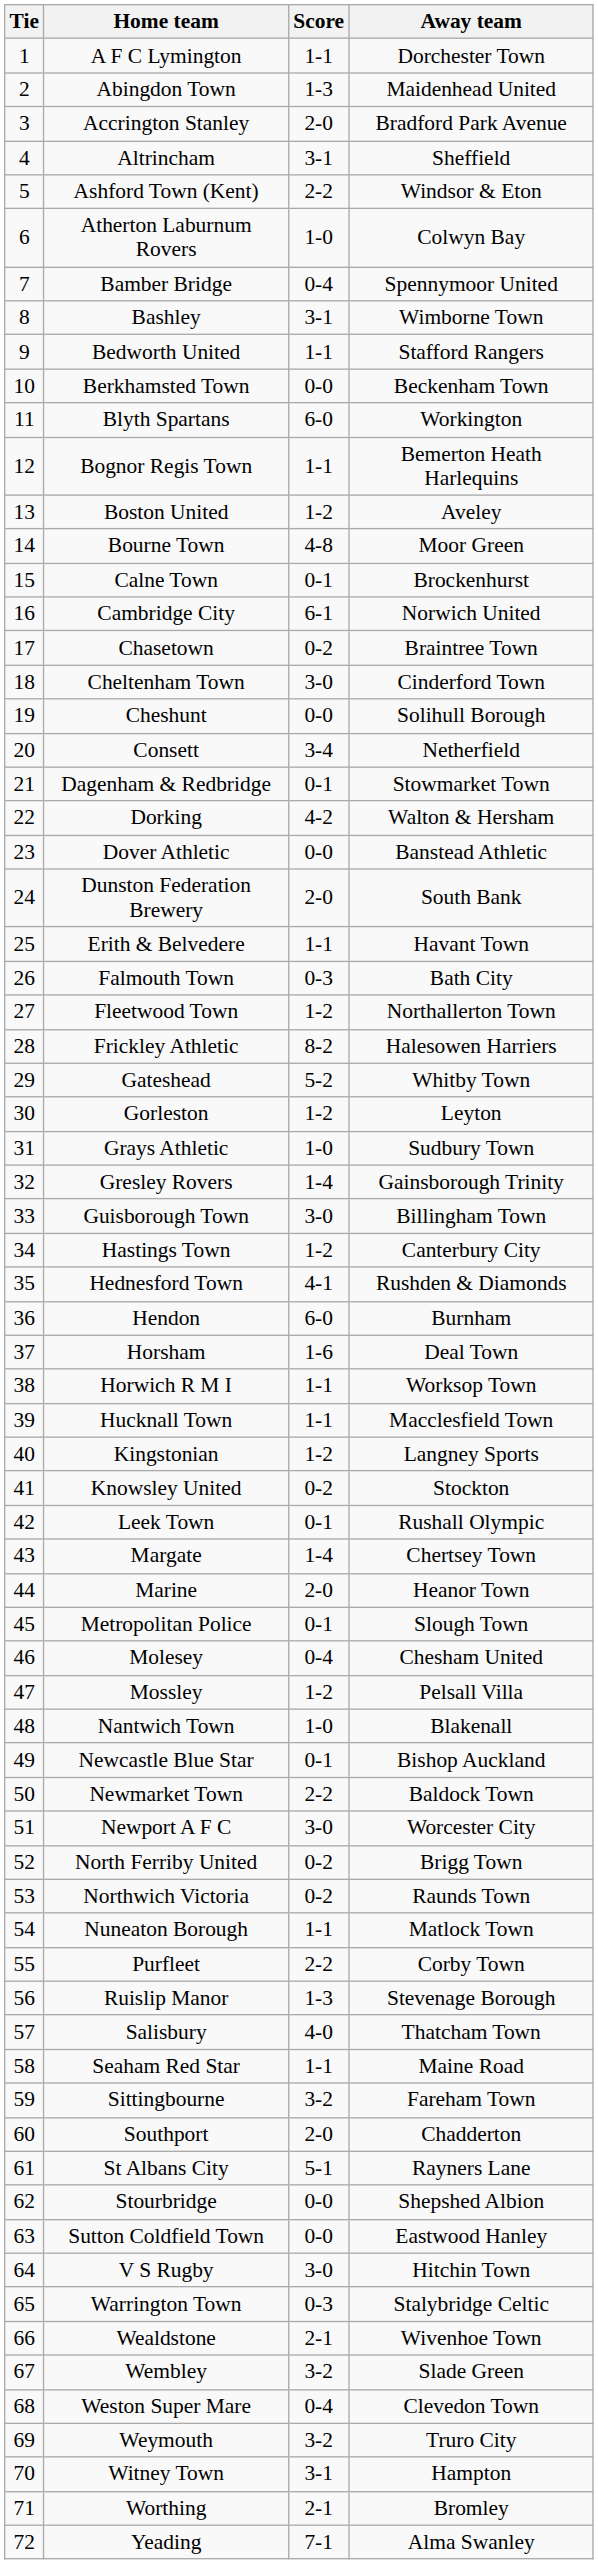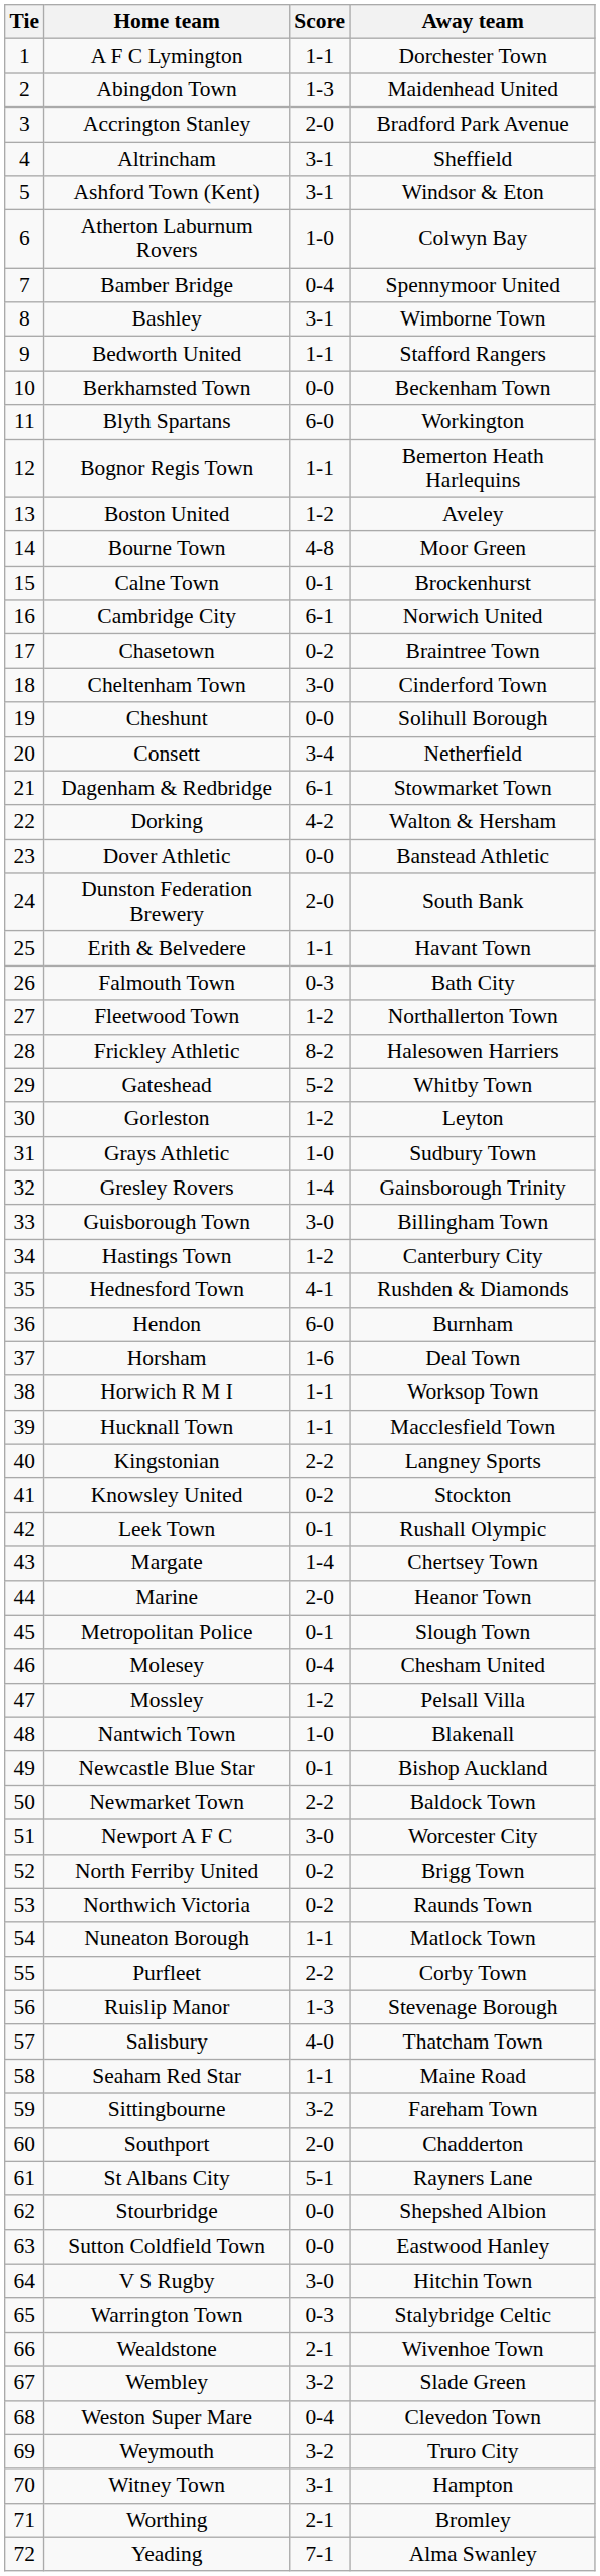Ashford Town (Kent) | Score: 2-2 -> 3-1
Dagenham & Redbridge | Score: 0-1 -> 6-1
Kingstonian | Score: 1-2 -> 2-2
